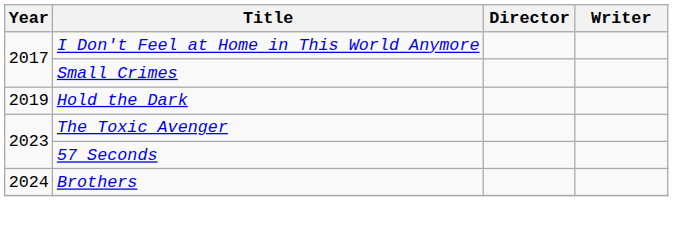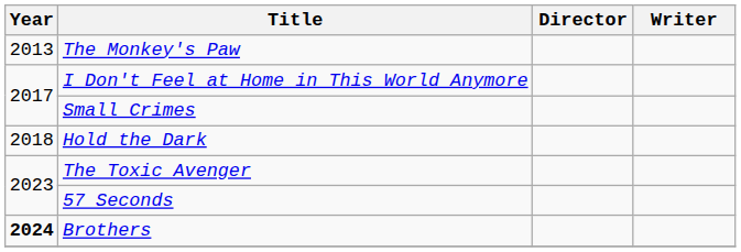+ row: 2013 | The Monkey's Paw
Hold the Dark | Year: 2019 -> 2018
Brothers | Year: normal -> bold
